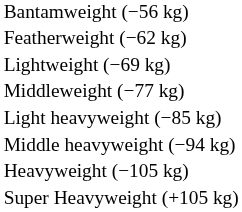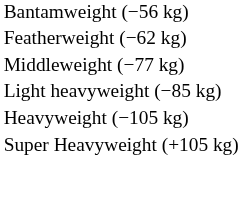- row: Lightweight (−69 kg)
- row: Middle heavyweight (−94 kg)
